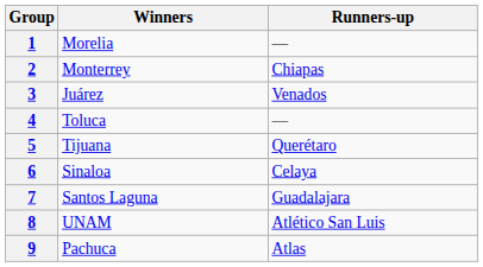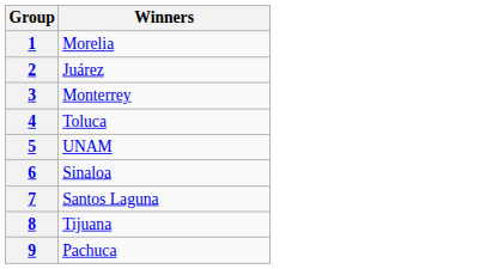- column: Runners-up | — | Chiapas | Venados | — | Querétaro | Celaya | Guadalajara | Atlético San Luis | Atlas
2 | Winners: Monterrey -> Juárez
3 | Winners: Juárez -> Monterrey
5 | Winners: Tijuana -> UNAM
8 | Winners: UNAM -> Tijuana
